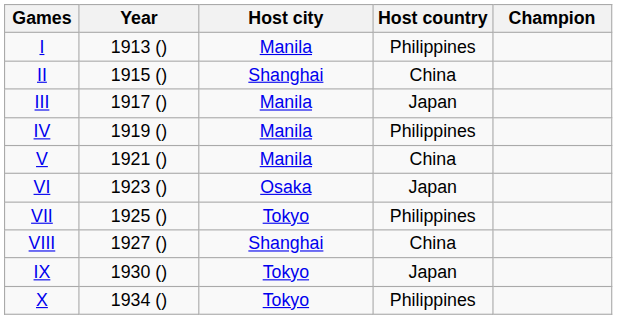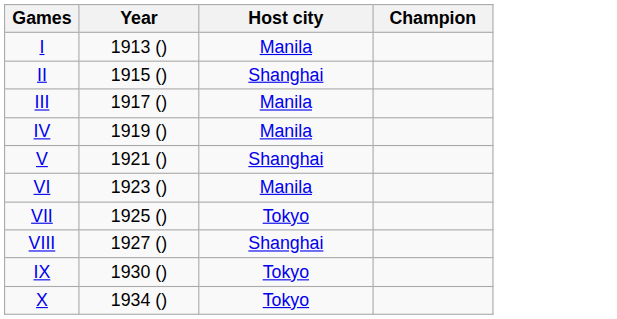- column: Host country | Philippines | China | Japan | Philippines | China | Japan | Philippines | China | Japan | Philippines
V | Host city: Manila -> Shanghai
VI | Host city: Osaka -> Manila
